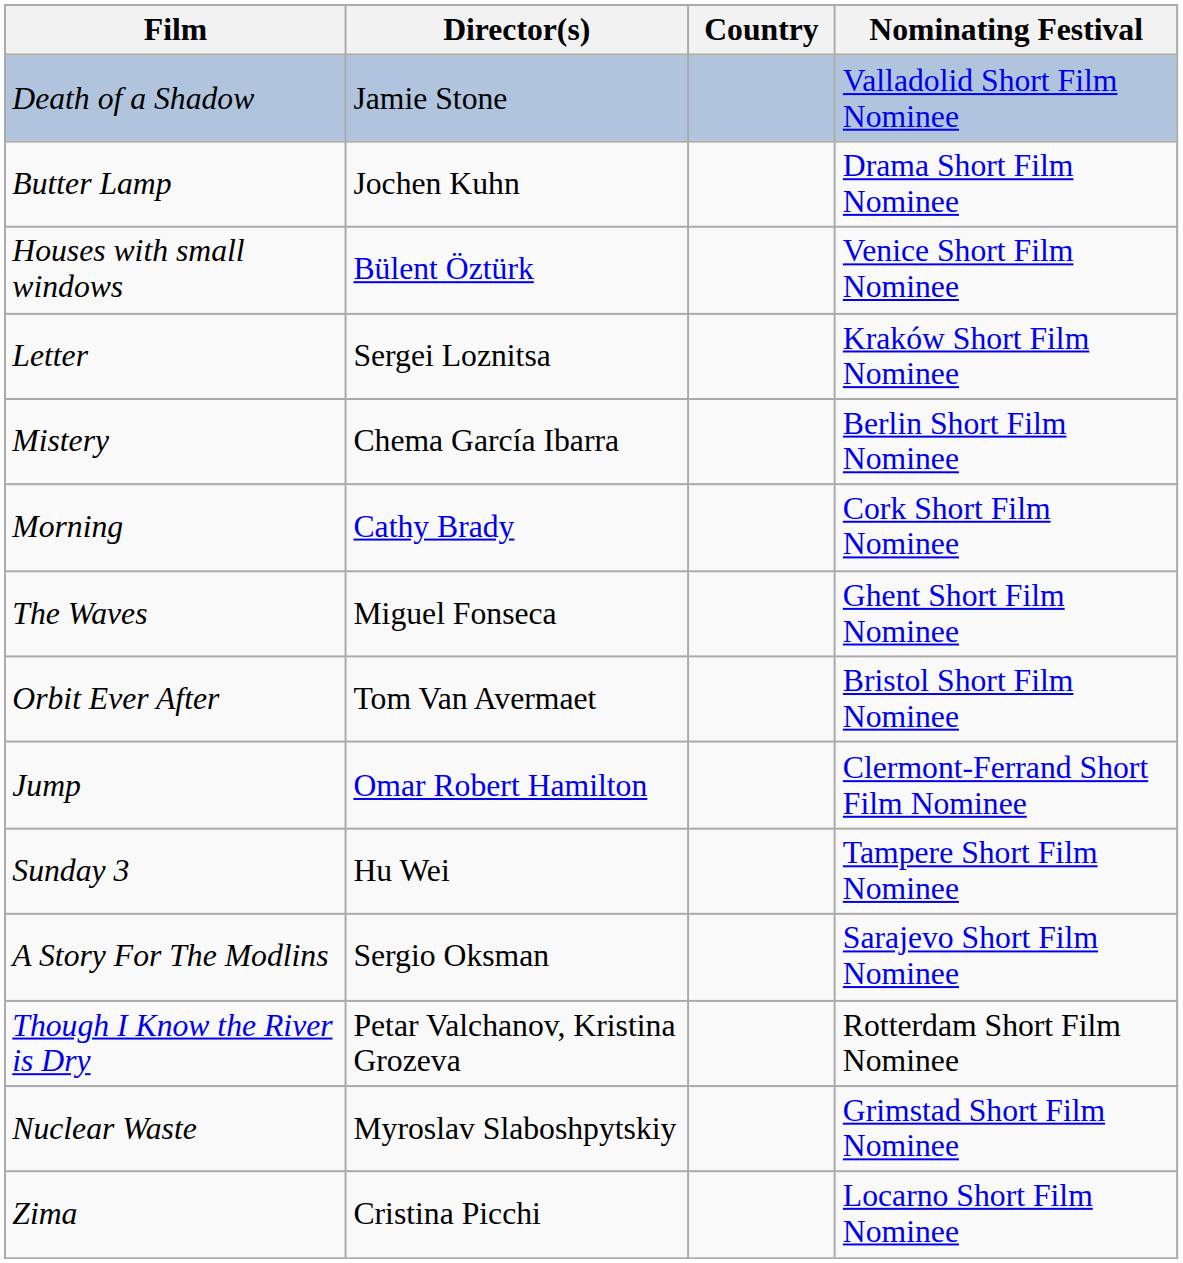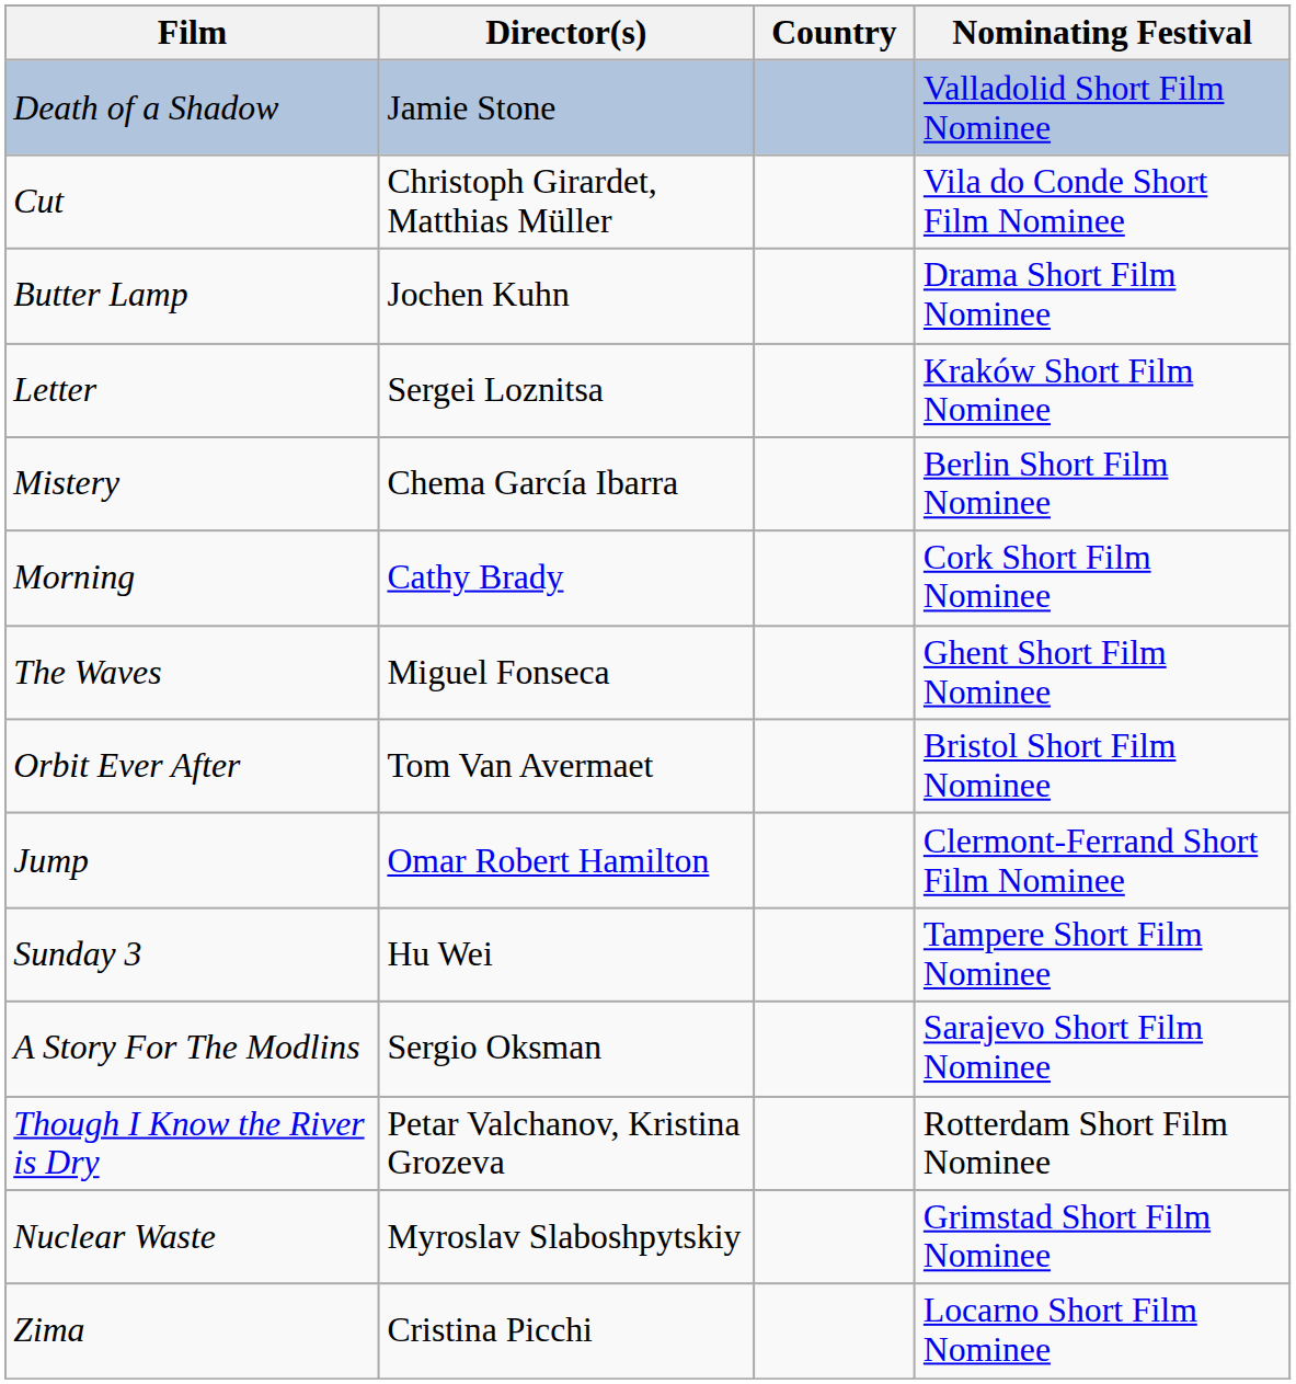+ row: Cut | Christoph Girardet, Matthias Müller | Vila do Conde Short Film Nominee
- row: Houses with small windows | Bülent Öztürk | Venice Short Film Nominee
